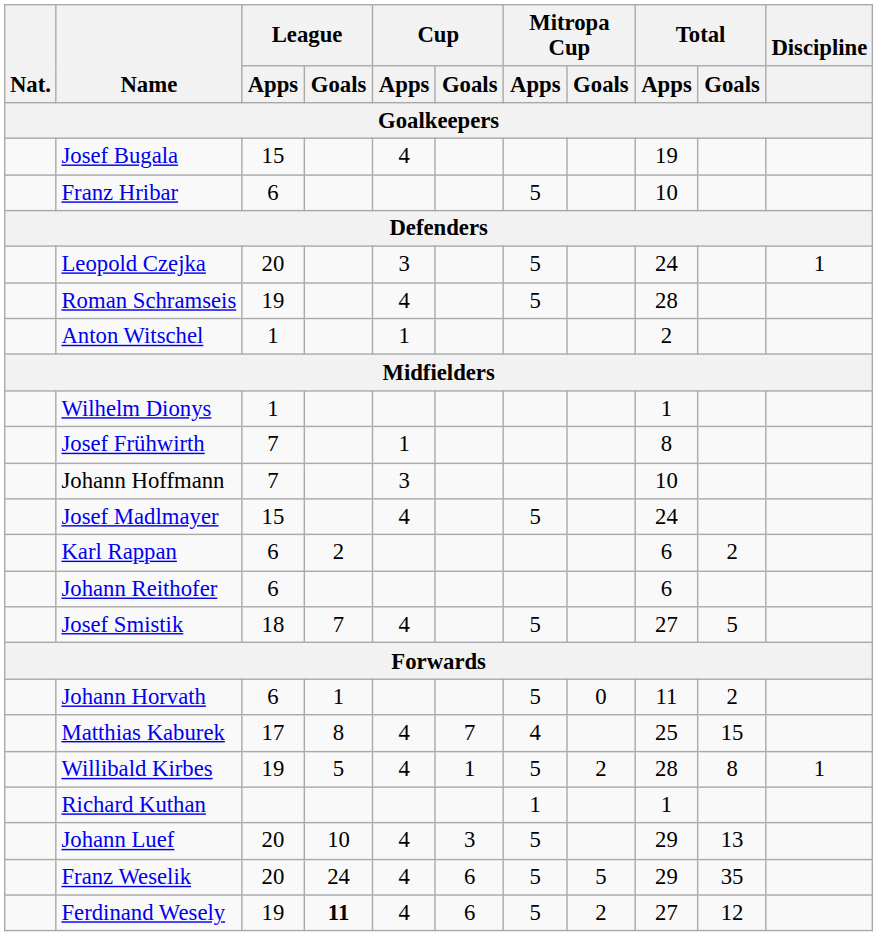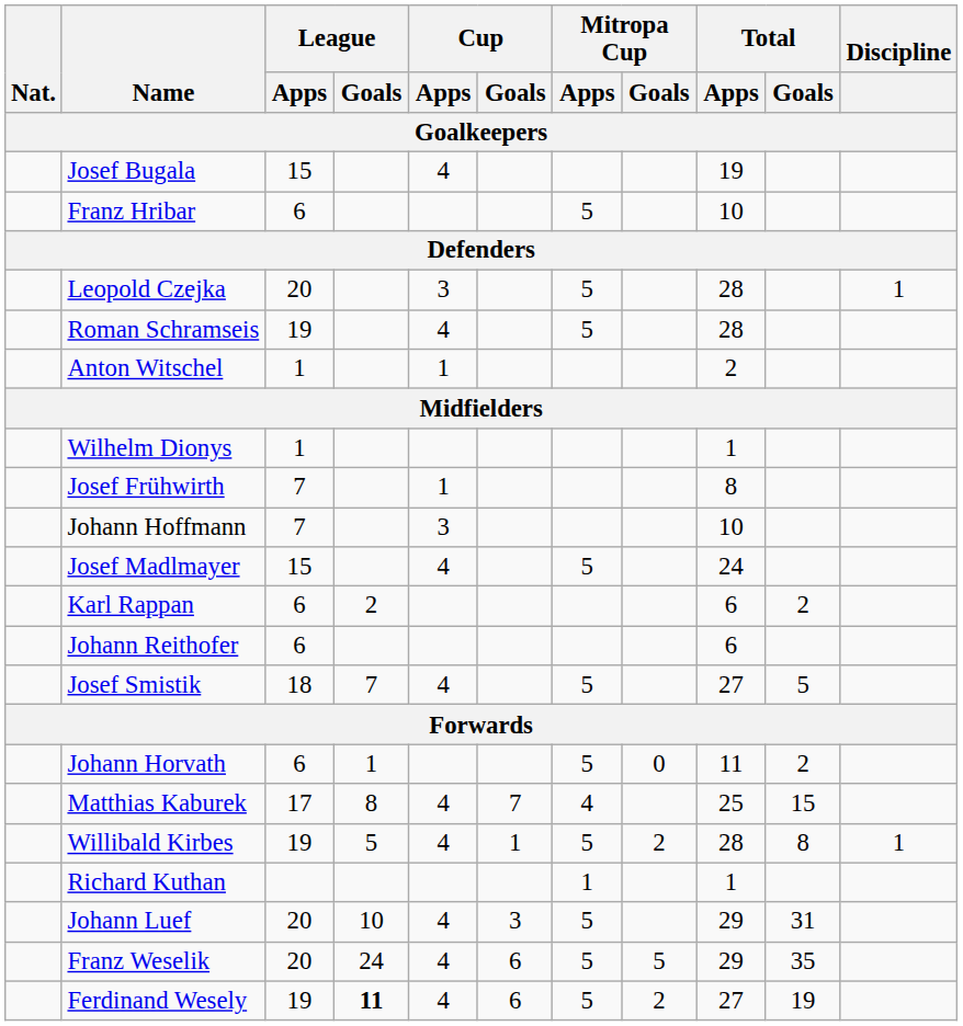Leopold Czejka | Total / Apps: 24 -> 28
Johann Luef | Total / Goals: 13 -> 31
Ferdinand Wesely | Total / Goals: 12 -> 19
